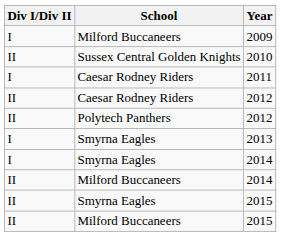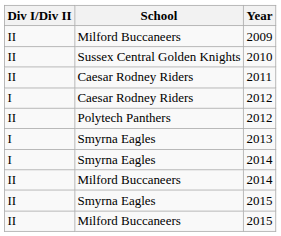2009 | Div I/Div II: I -> II
2011 | Div I/Div II: I -> II
Caesar Rodney Riders / 2012 | Div I/Div II: II -> I
